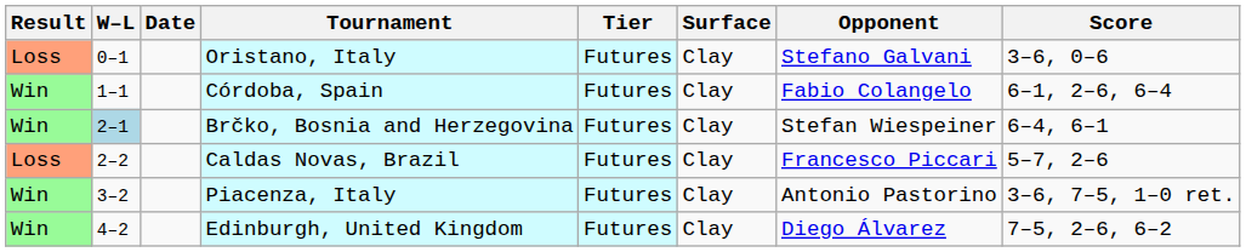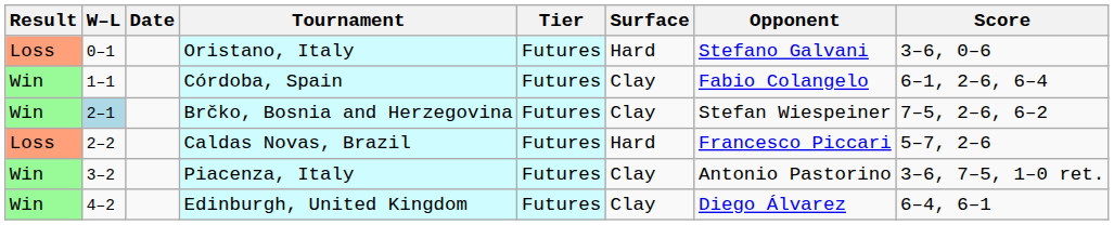Oristano, Italy | Surface: Clay -> Hard
Brčko, Bosnia and Herzegovina | Score: 6–4, 6–1 -> 7–5, 2–6, 6–2
Caldas Novas, Brazil | Surface: Clay -> Hard
Edinburgh, United Kingdom | Score: 7–5, 2–6, 6–2 -> 6–4, 6–1
